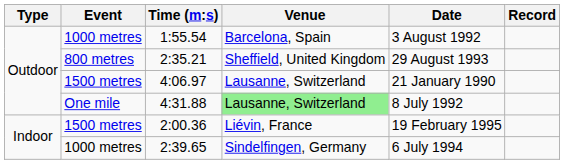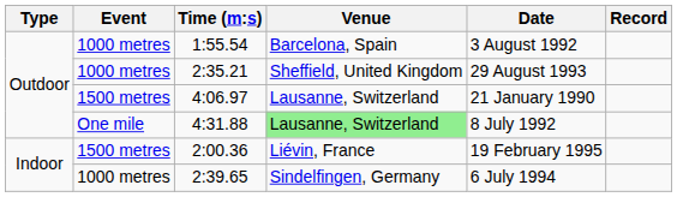2:35.21 | Event: 800 metres -> 1000 metres
